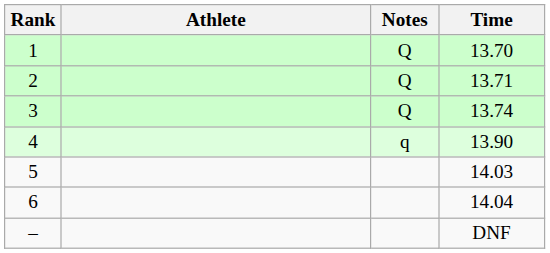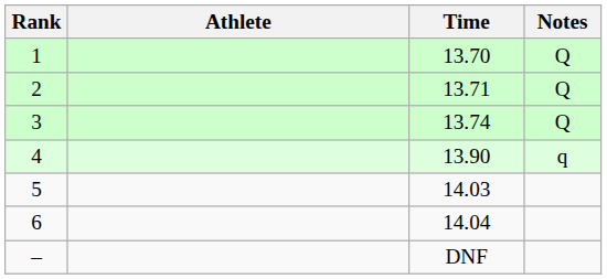columns swapped: Time <-> Notes
